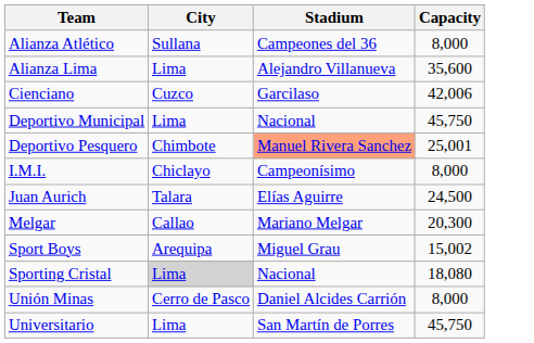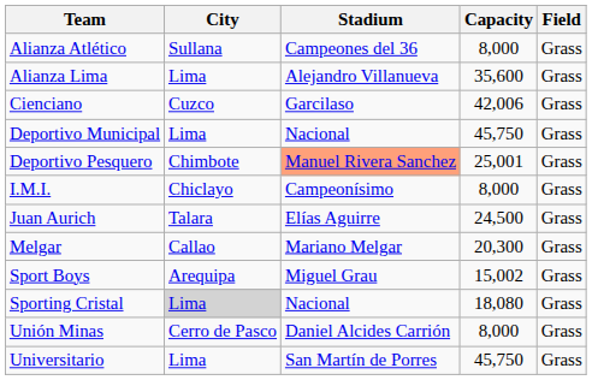+ column: Field | Grass | Grass | Grass | Grass | Grass | Grass | Grass | Grass | Grass | Grass | Grass | Grass
